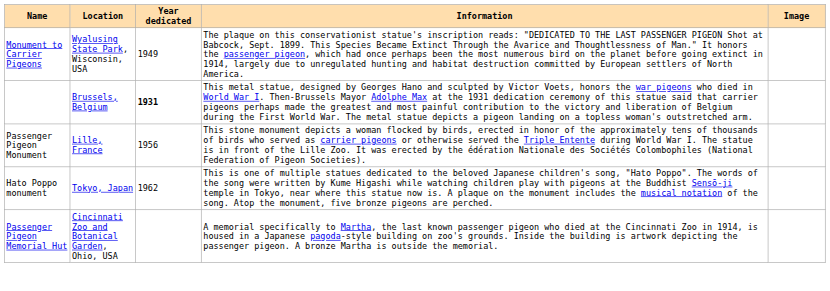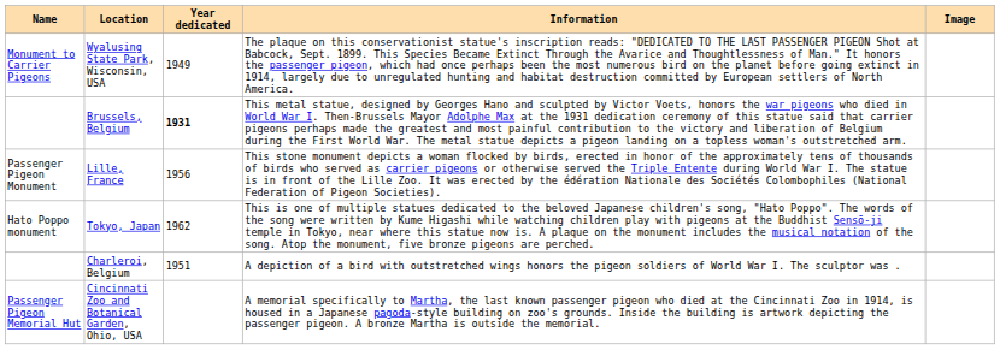+ row: Charleroi, Belgium | 1951 | A depiction of a bird with outstretched wings honors the pigeon soldiers of World War I. The sculptor was .
